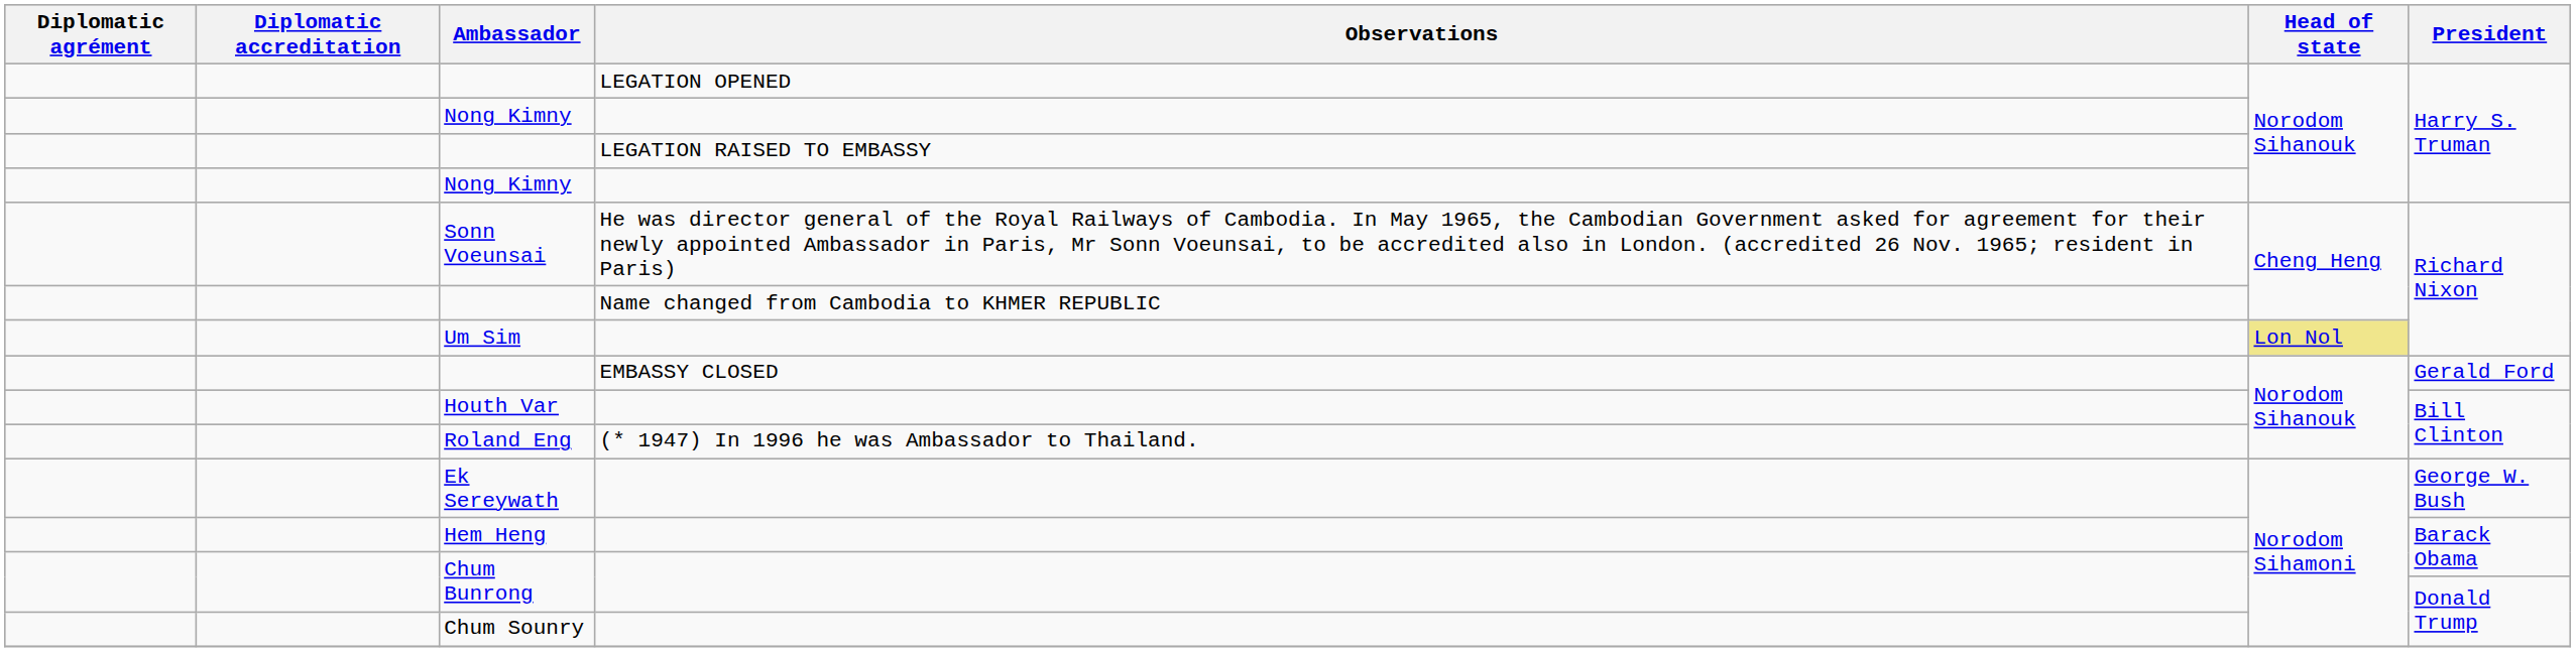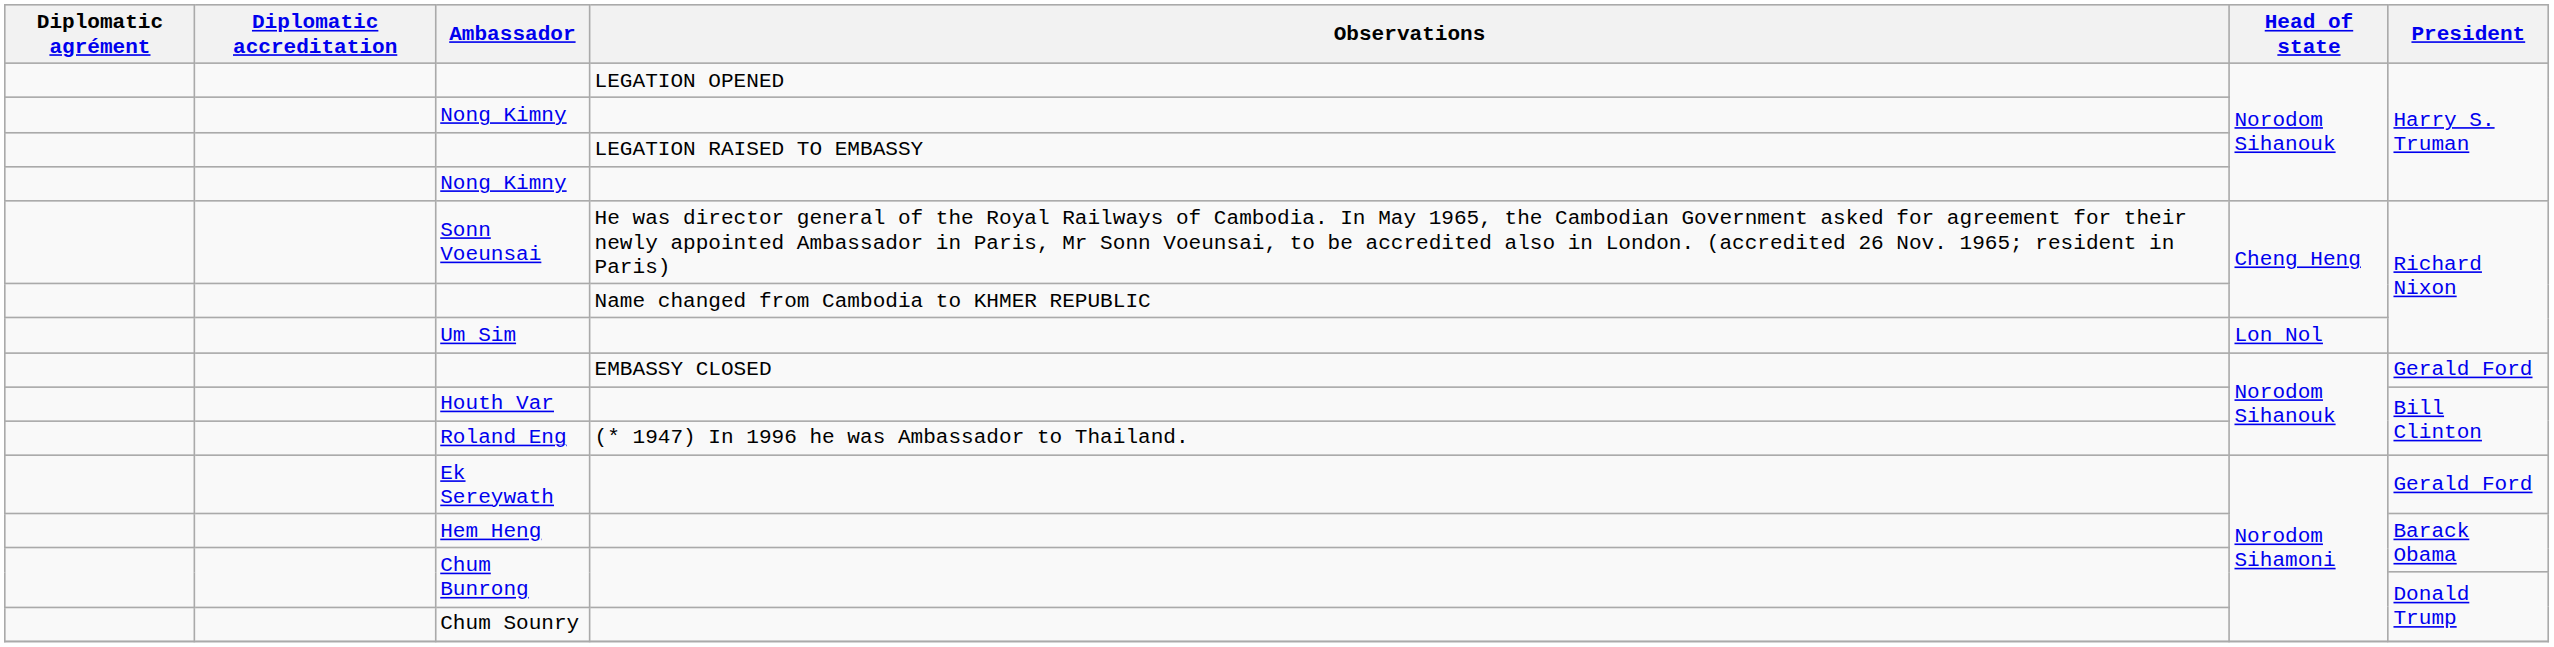Um Sim | Head of state: khaki background -> no background
Ek Sereywath | President: George W. Bush -> Gerald Ford
